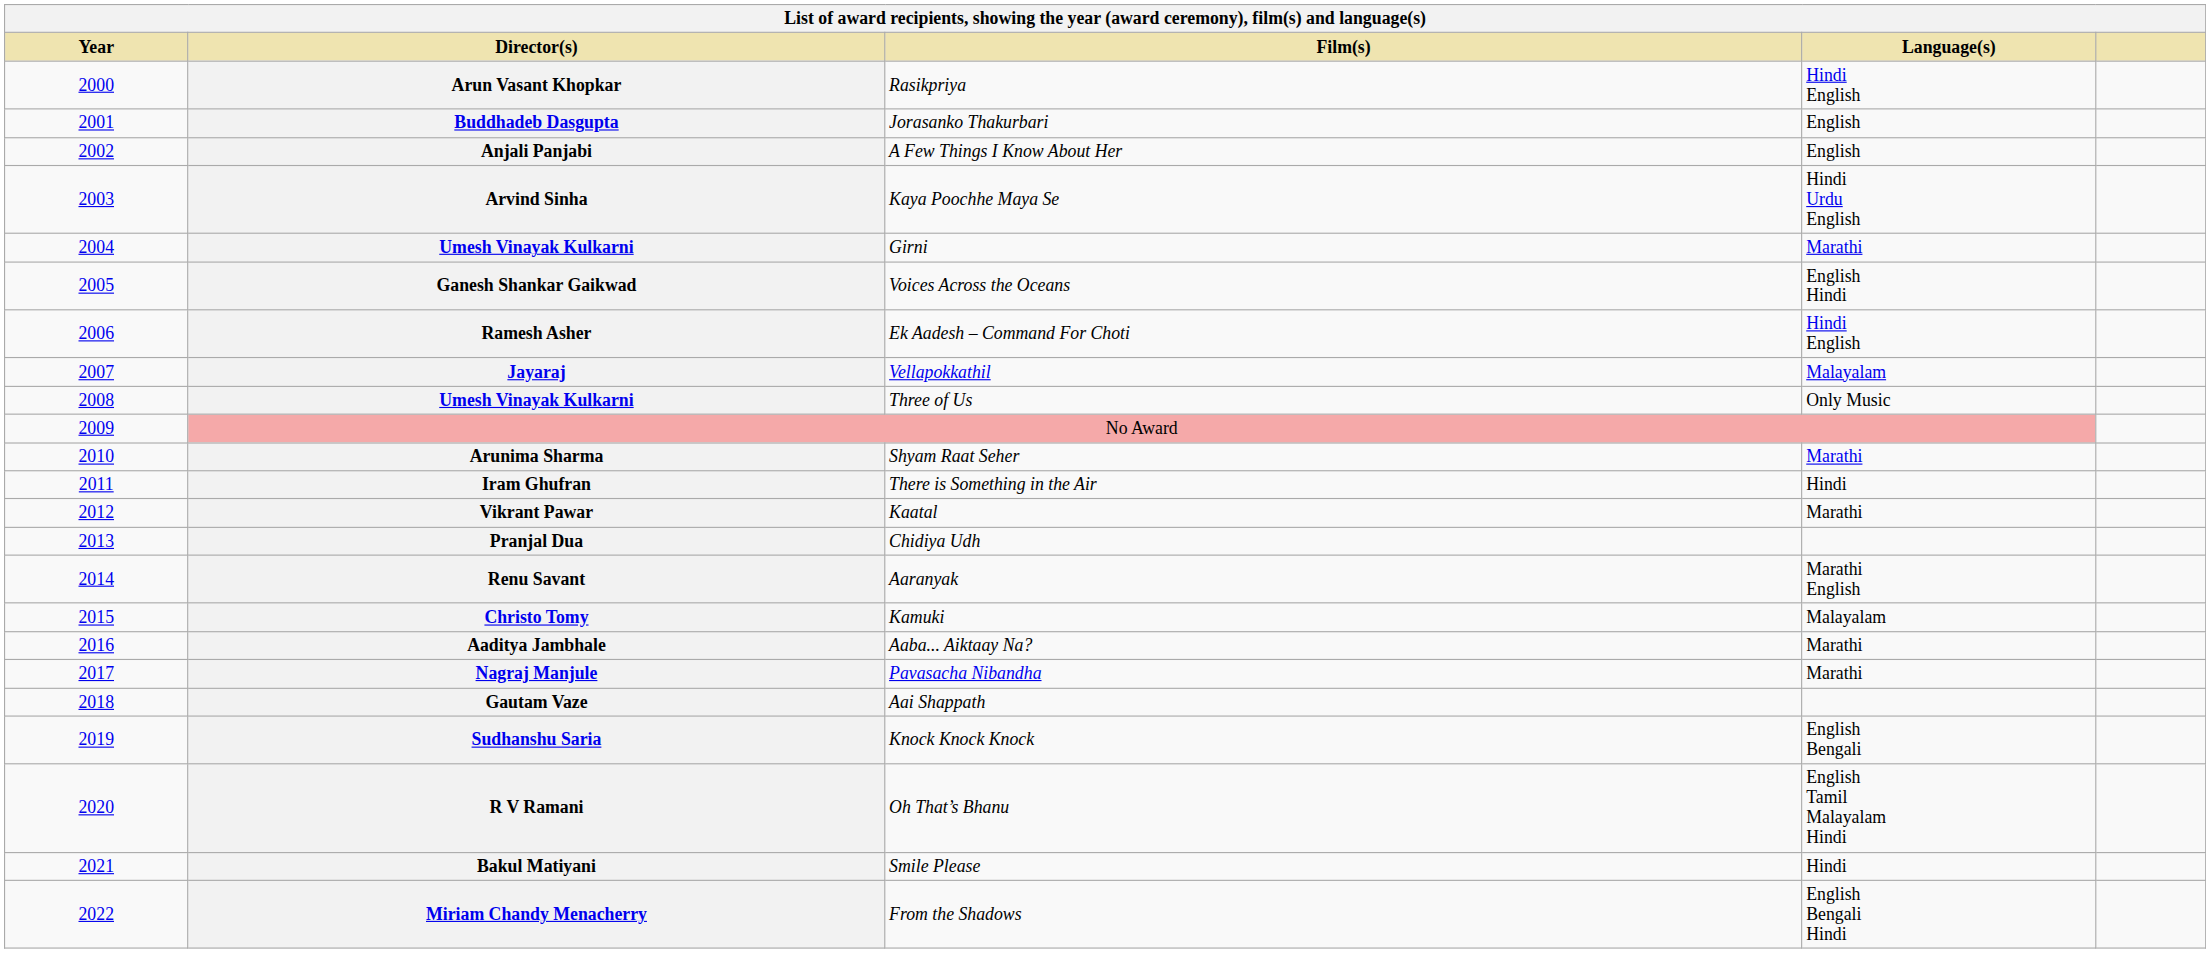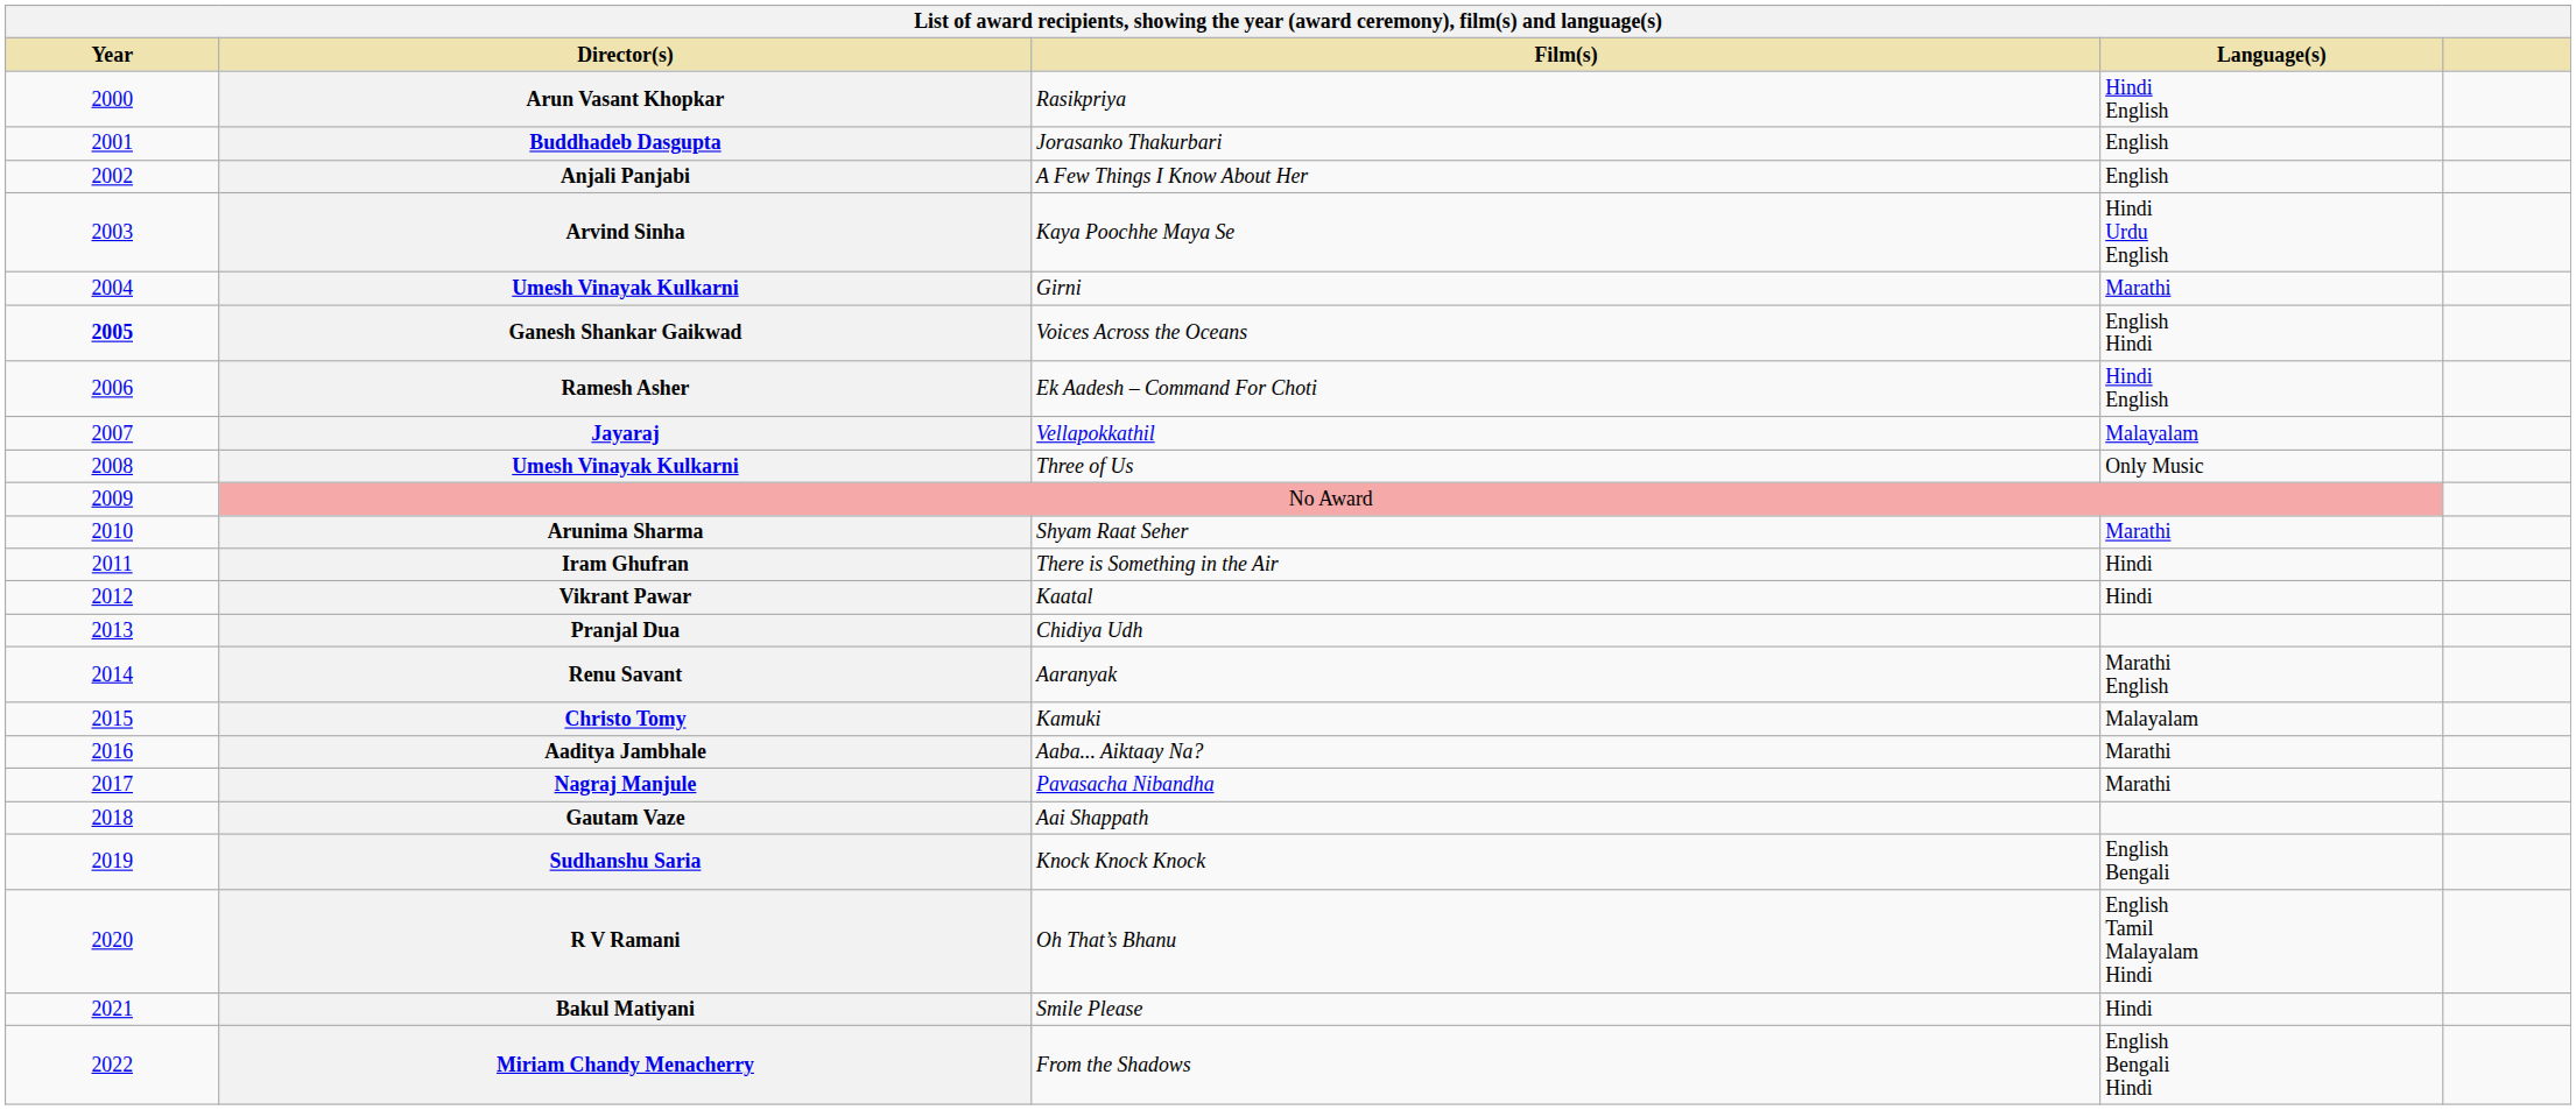Ganesh Shankar Gaikwad | Year: normal -> bold
Vikrant Pawar | Language(s): Marathi -> Hindi
